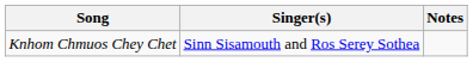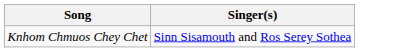- column: Notes
